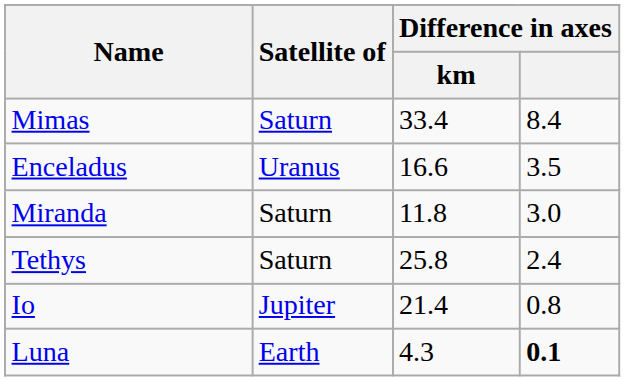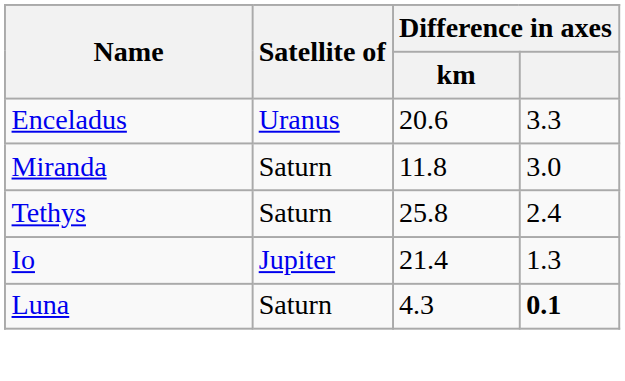- row: Mimas | Saturn | 33.4 | 8.4
Enceladus | Difference in axes / km: 16.6 -> 20.6
Enceladus | Difference in axes: 3.5 -> 3.3
Io | Difference in axes: 0.8 -> 1.3
Luna | Satellite of: Earth -> Saturn
